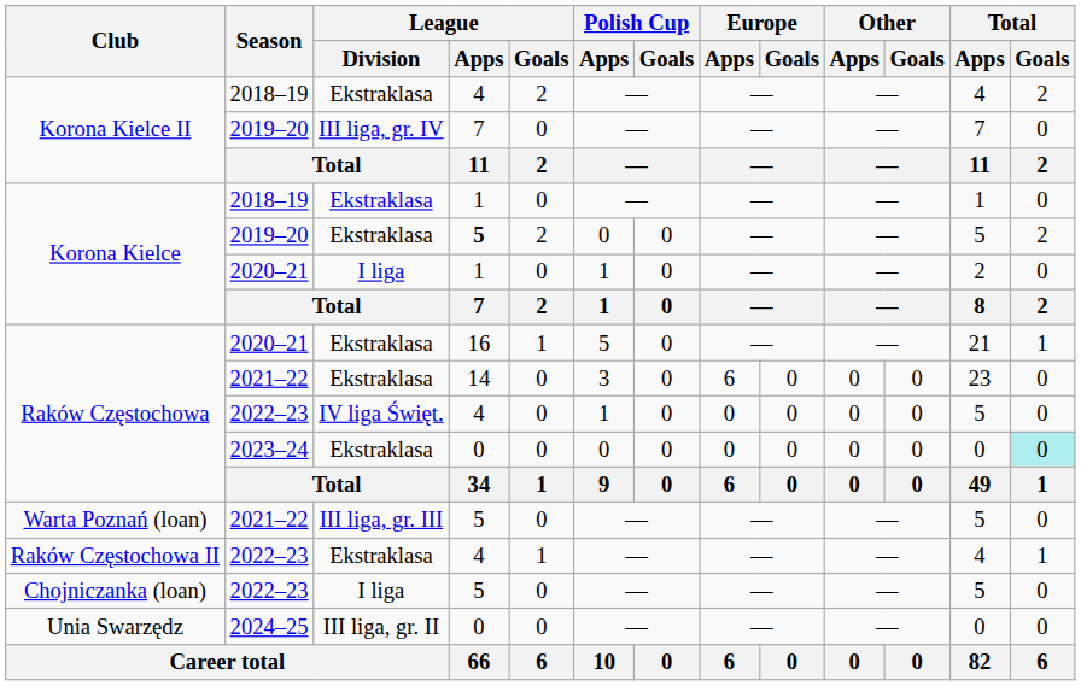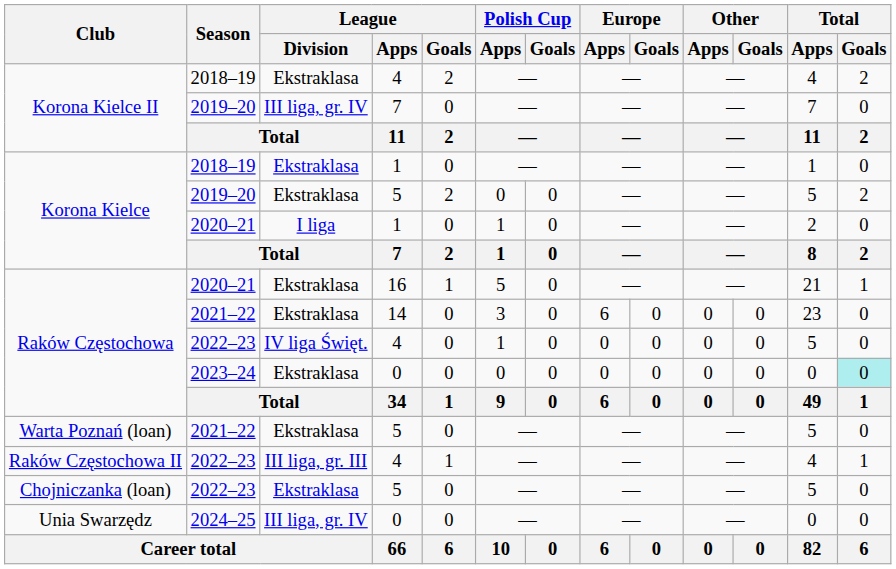Korona Kielce / 2019–20 | League / Apps: bold -> normal
Warta Poznań (loan) | League / Division: III liga, gr. III -> Ekstraklasa
Raków Częstochowa II | League / Division: Ekstraklasa -> III liga, gr. III
Chojniczanka (loan) | League / Division: I liga -> Ekstraklasa
Unia Swarzędz | League / Division: III liga, gr. II -> III liga, gr. IV
